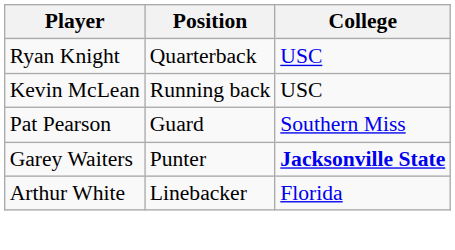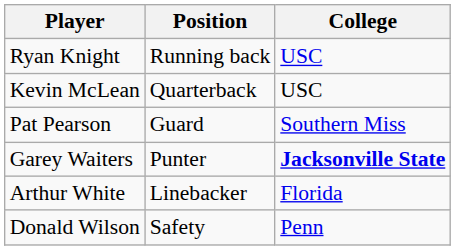Ryan Knight | Position: Quarterback -> Running back
Kevin McLean | Position: Running back -> Quarterback
+ row: Donald Wilson | Safety | Penn
